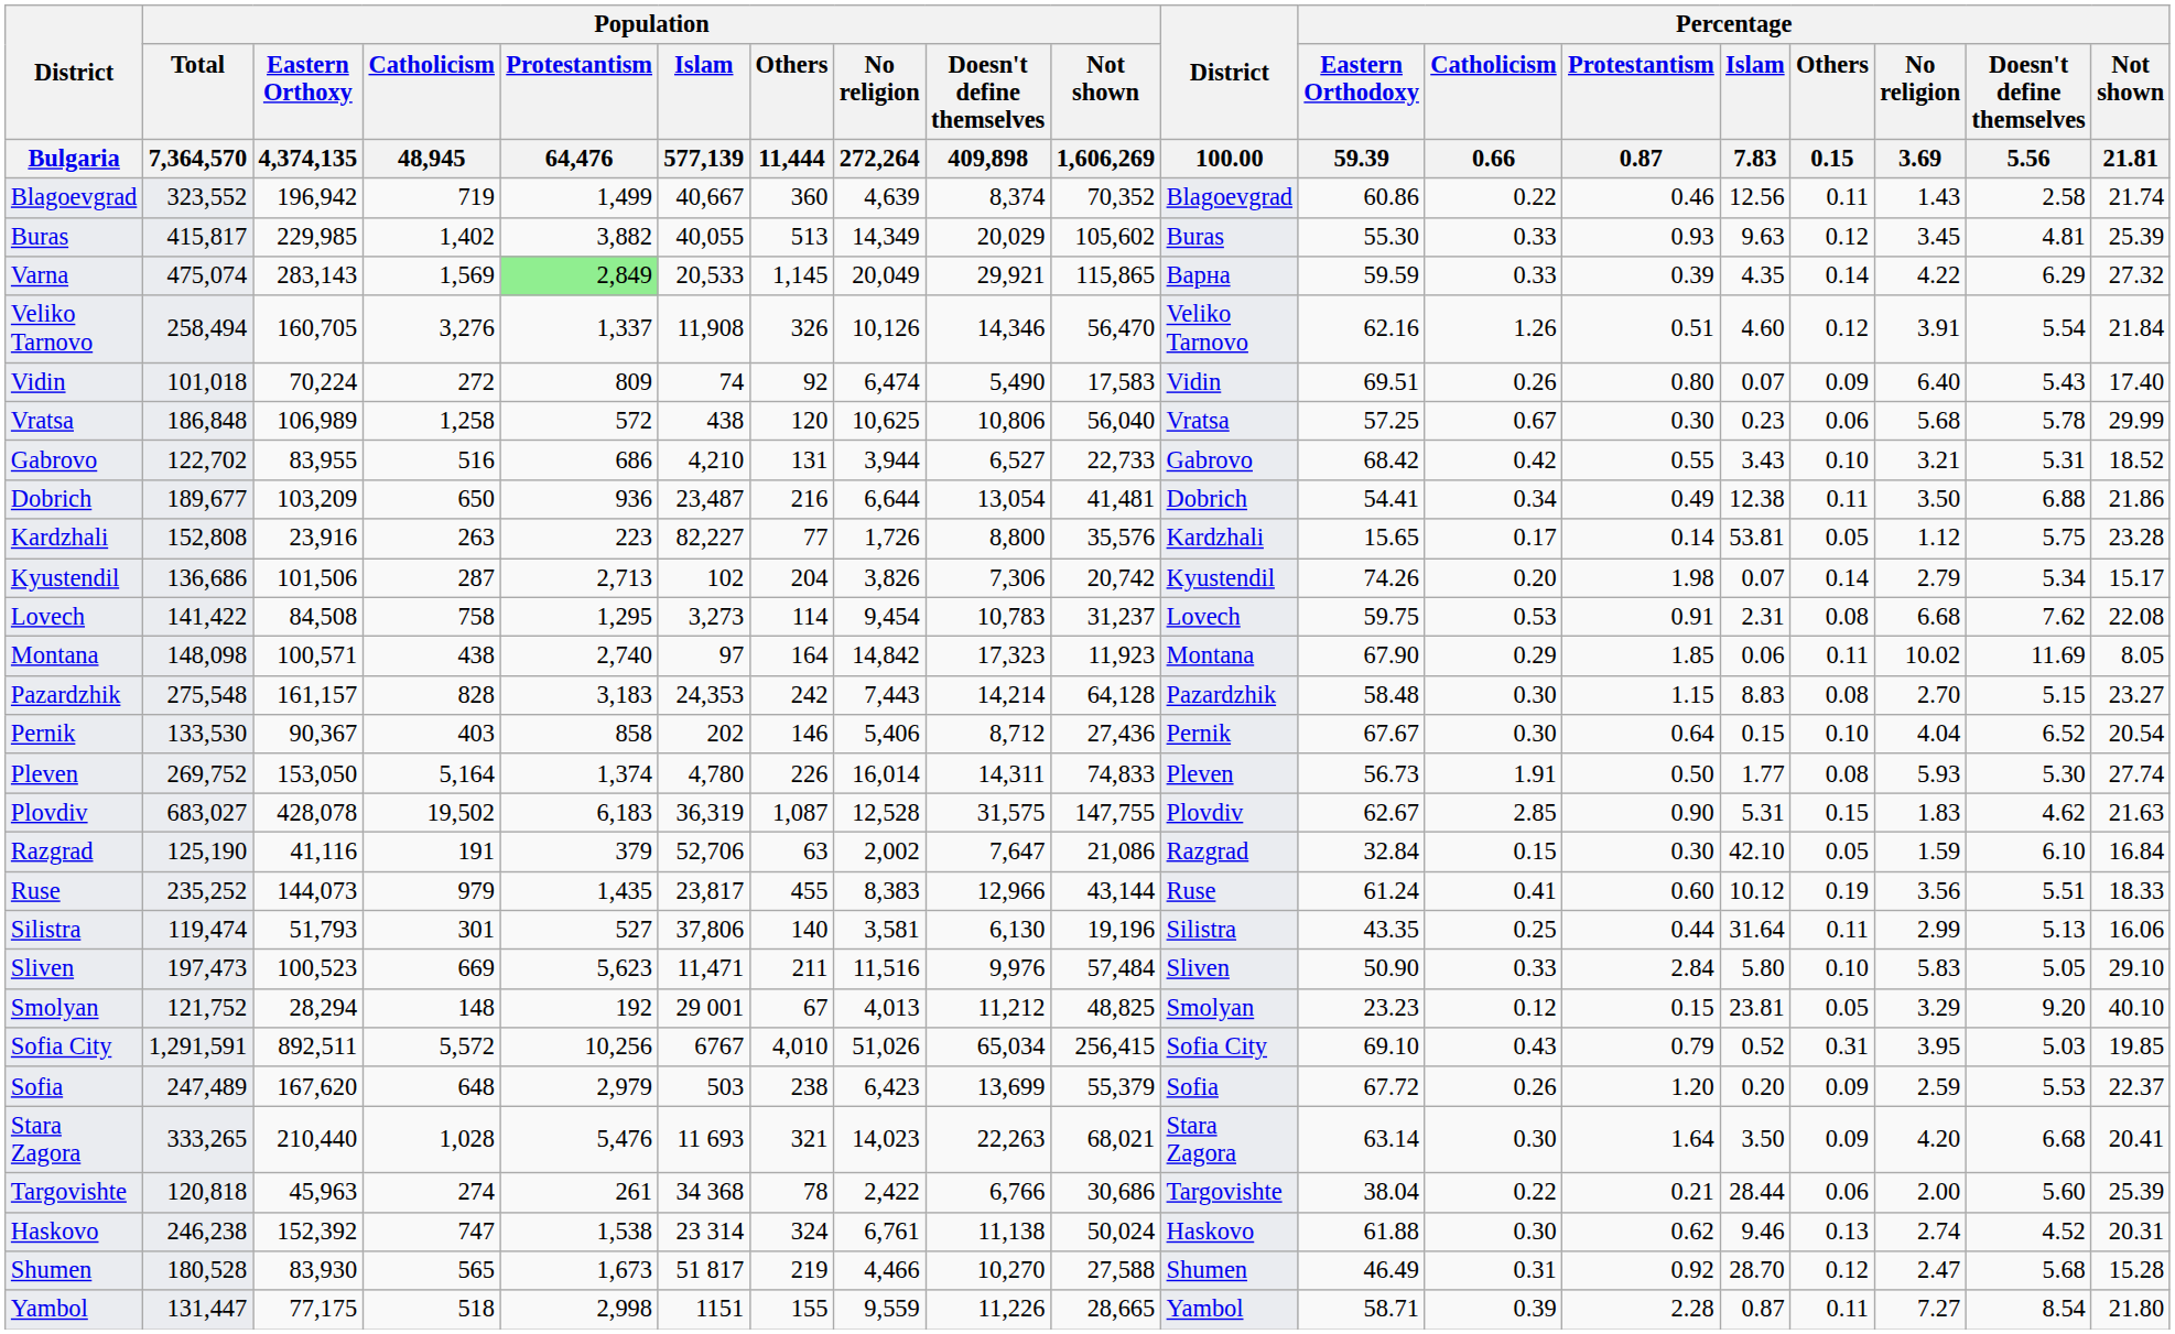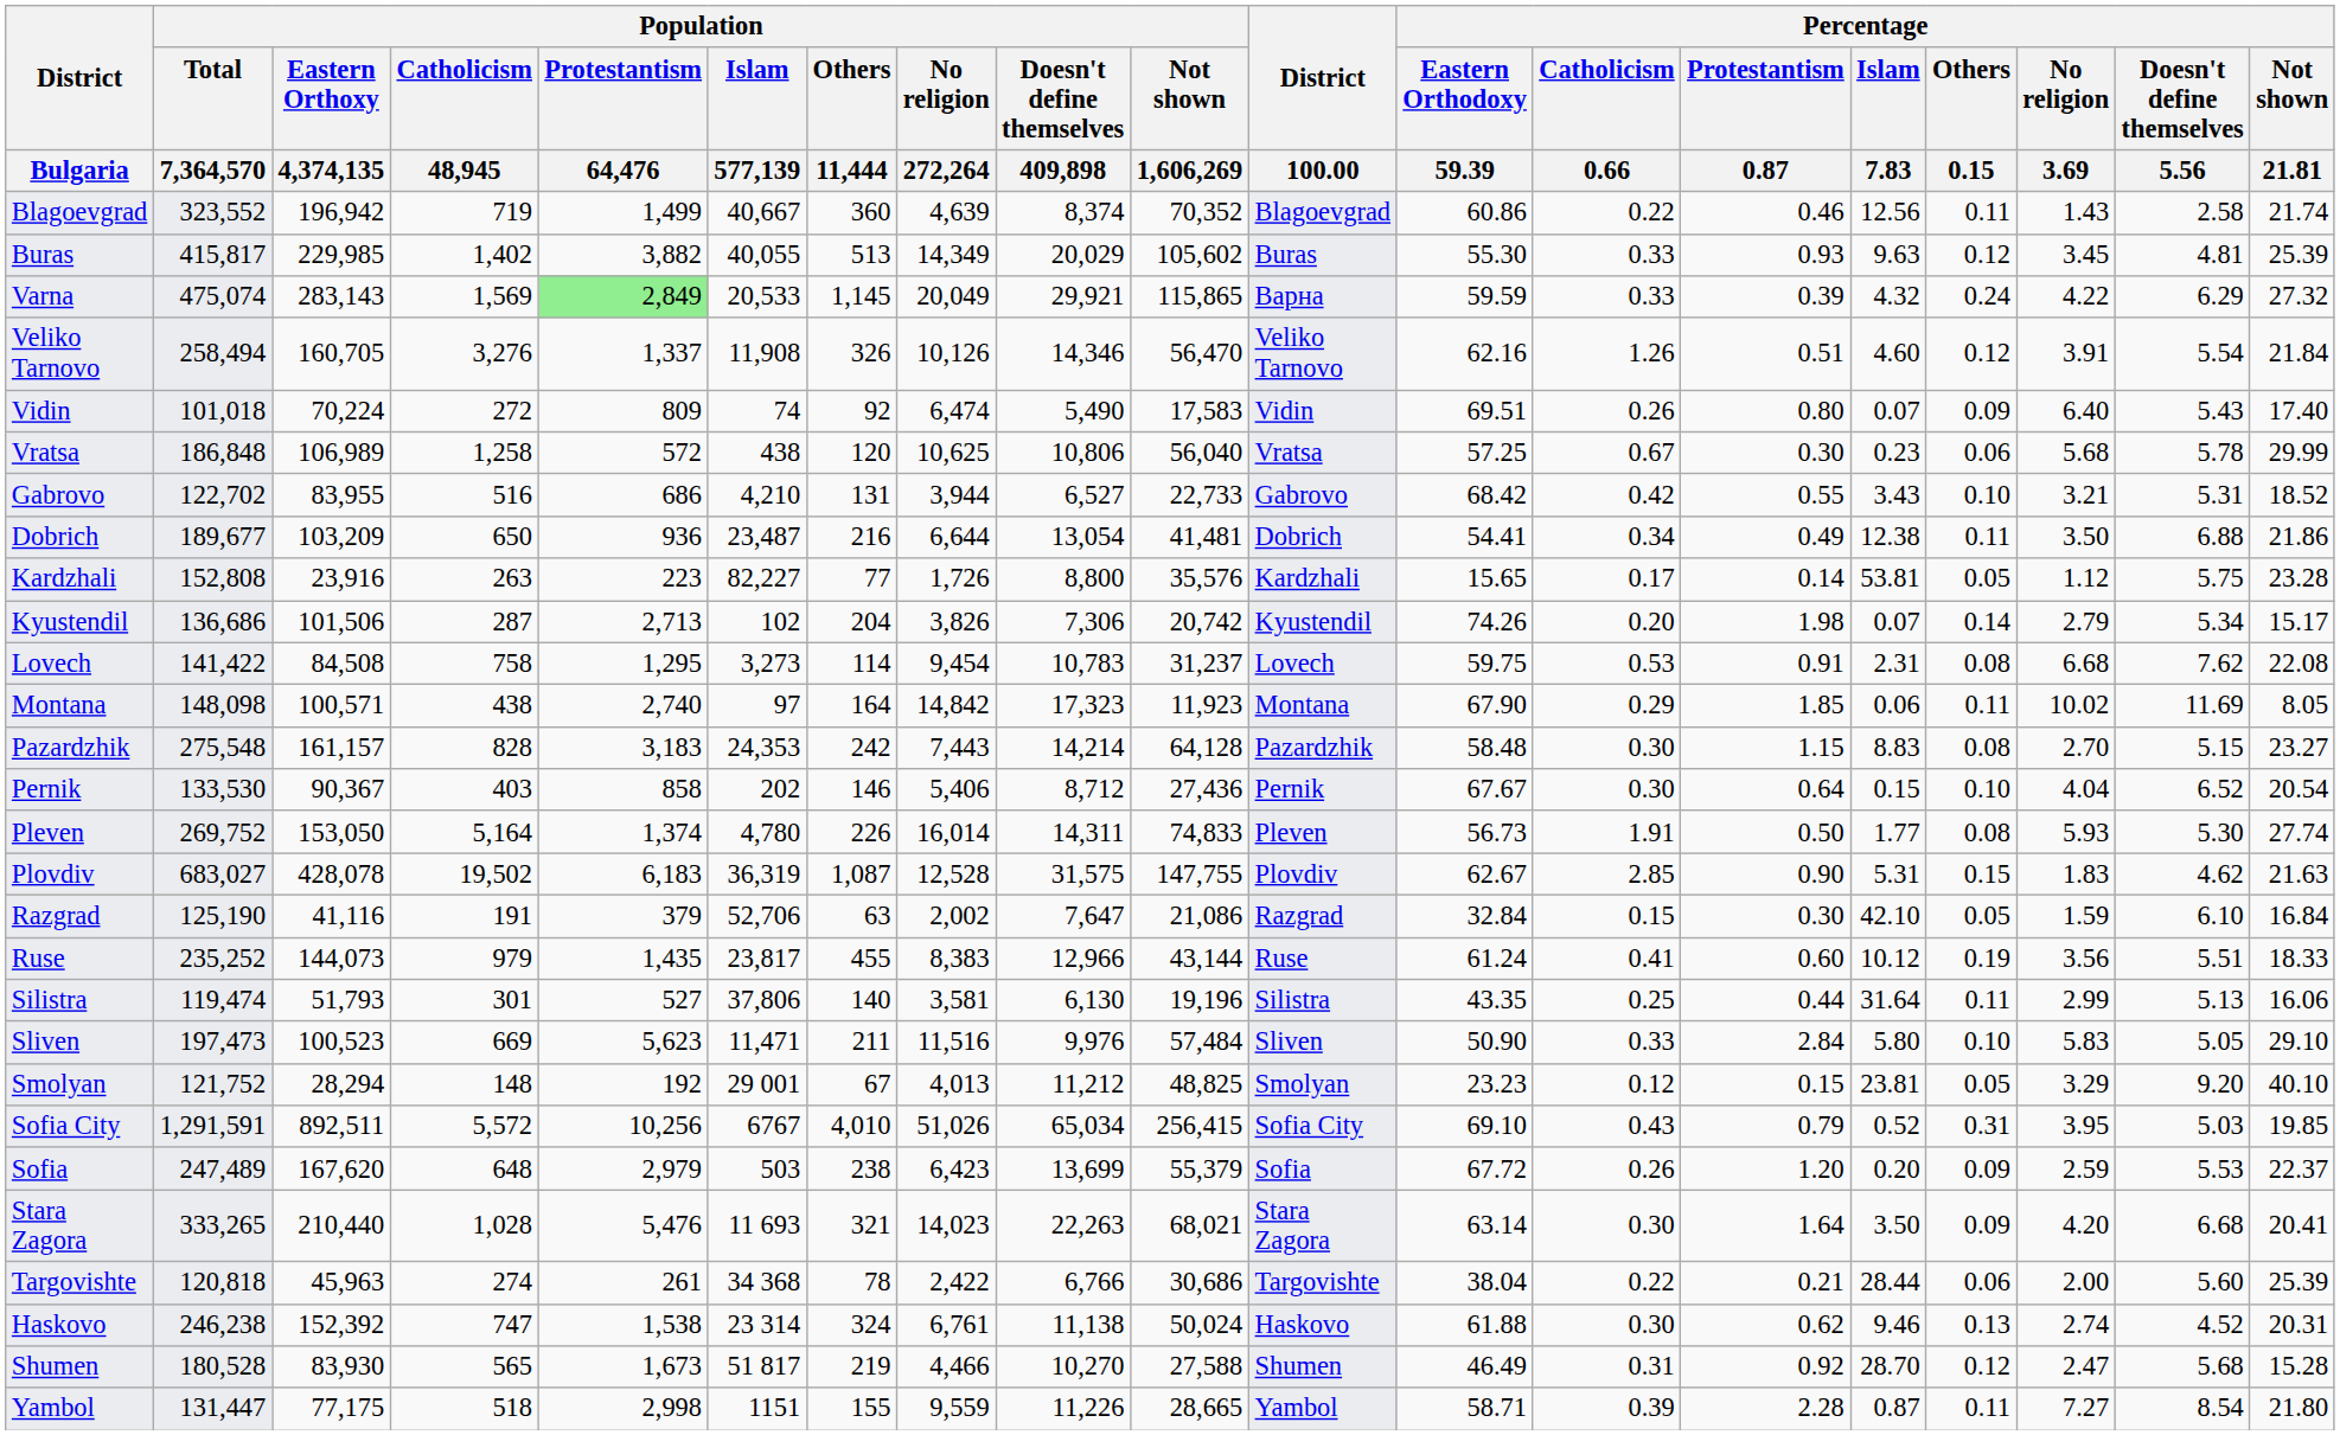Varna | Percentage / Islam / 7.83: 4.35 -> 4.32
Varna | Percentage / Others / 0.15: 0.14 -> 0.24
